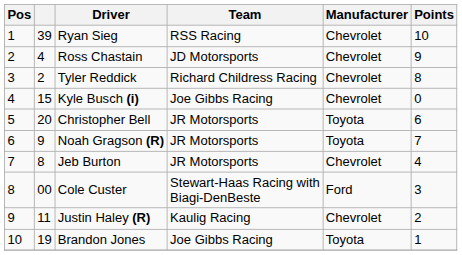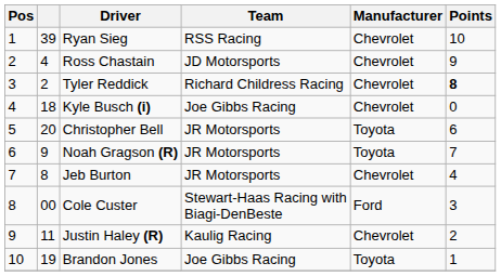Tyler Reddick | Points: normal -> bold
Kyle Busch (i) | column 2: 15 -> 18
